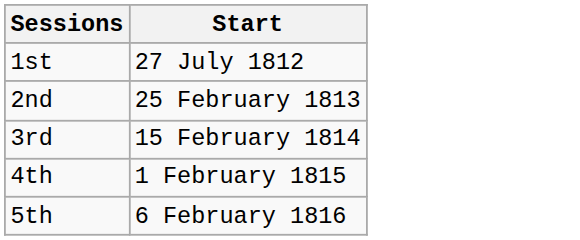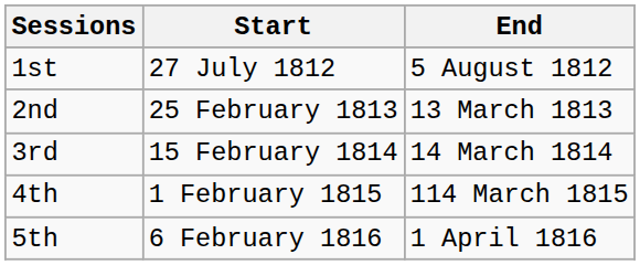+ column: End | 5 August 1812 | 13 March 1813 | 14 March 1814 | 114 March 1815 | 1 April 1816
